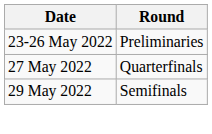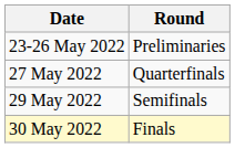+ row: 30 May 2022 | Finals
